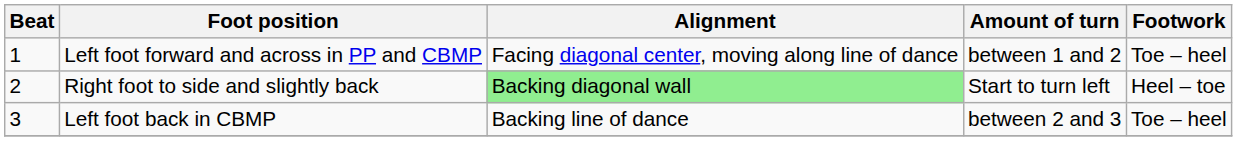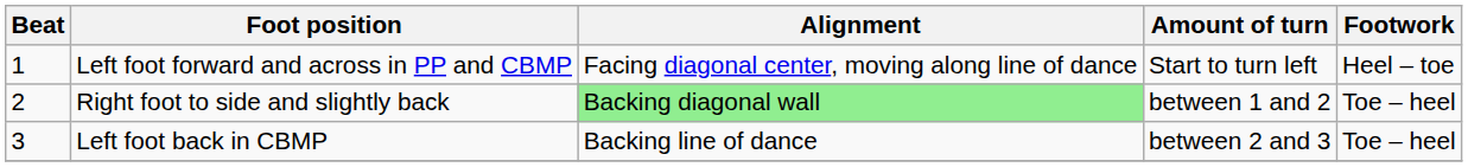Left foot forward and across in PP and CBMP | Amount of turn: between 1 and 2 -> Start to turn left
Left foot forward and across in PP and CBMP | Footwork: Toe – heel -> Heel – toe
Right foot to side and slightly back | Amount of turn: Start to turn left -> between 1 and 2
Right foot to side and slightly back | Footwork: Heel – toe -> Toe – heel
